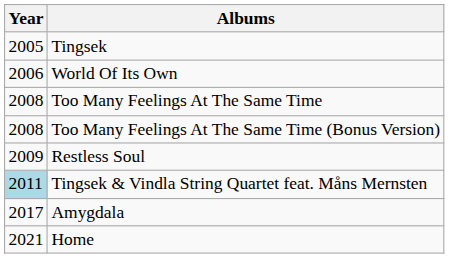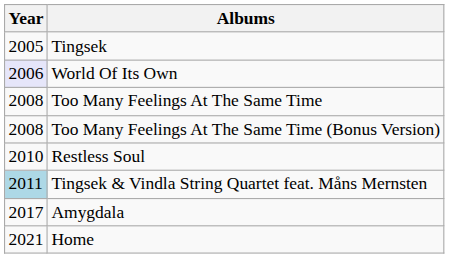World Of Its Own | Year: no background -> lavender background
Restless Soul | Year: 2009 -> 2010
